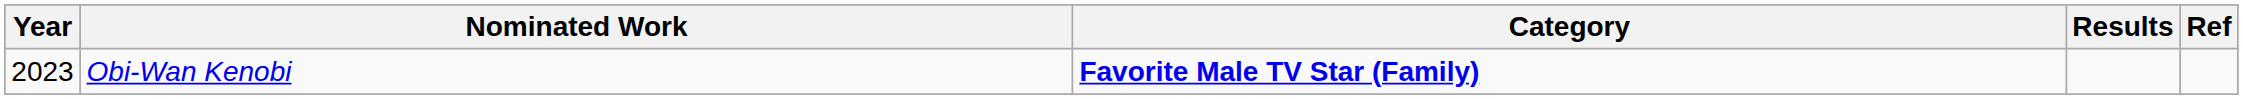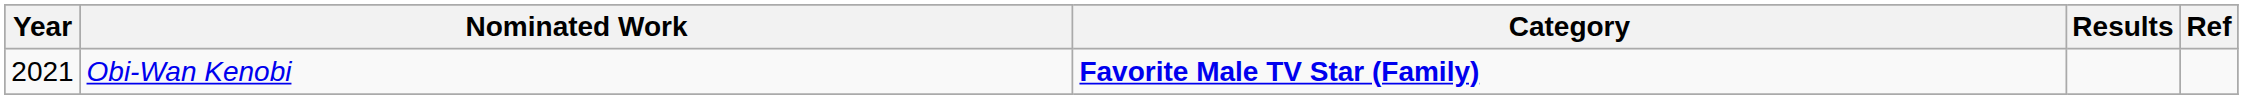Obi-Wan Kenobi | Year: 2023 -> 2021
